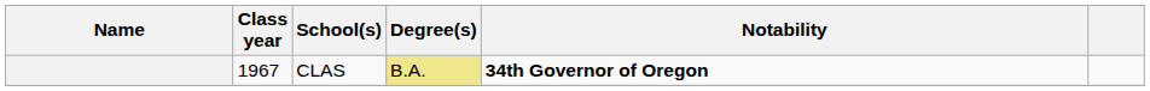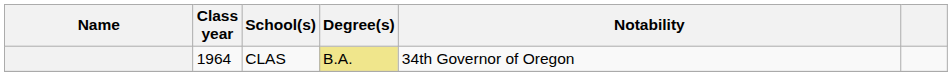CLAS | Class year: 1967 -> 1964
CLAS | Notability: bold -> normal
